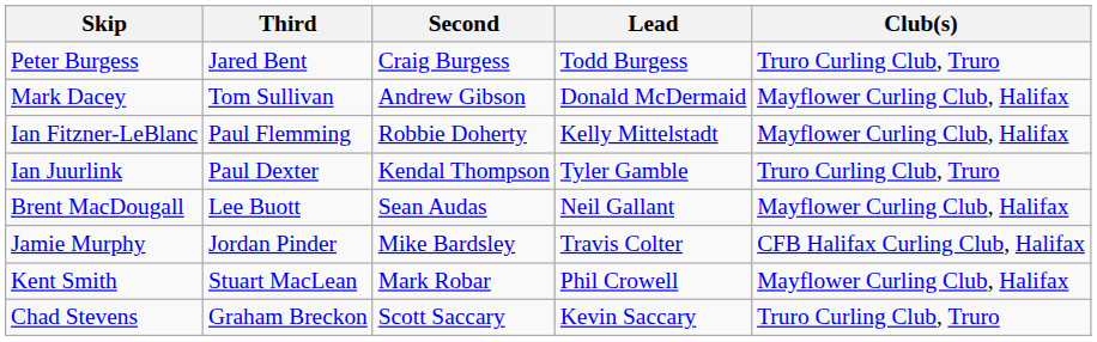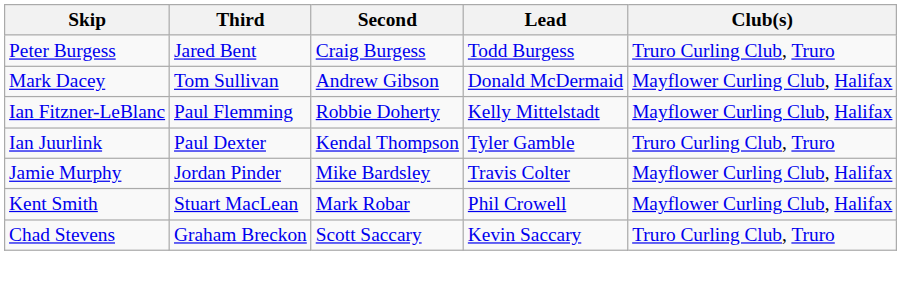- row: Brent MacDougall | Lee Buott | Sean Audas | Neil Gallant | Mayflower Curling Club, Halifax
Jamie Murphy | Club(s): CFB Halifax Curling Club, Halifax -> Mayflower Curling Club, Halifax
